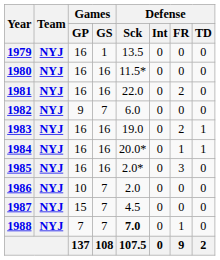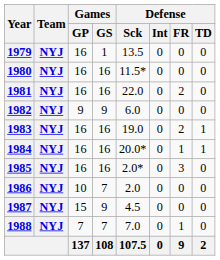1982 | Games / GS: 7 -> 9
1987 | Games / GS: 7 -> 9
1988 | Defense / Sck: bold -> normal
